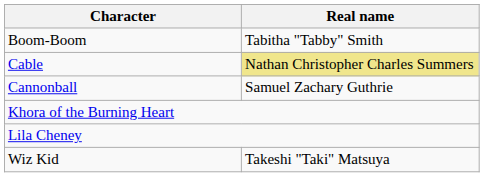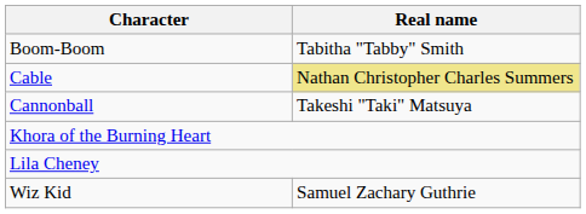Cannonball | Real name: Samuel Zachary Guthrie -> Takeshi "Taki" Matsuya
Wiz Kid | Real name: Takeshi "Taki" Matsuya -> Samuel Zachary Guthrie
